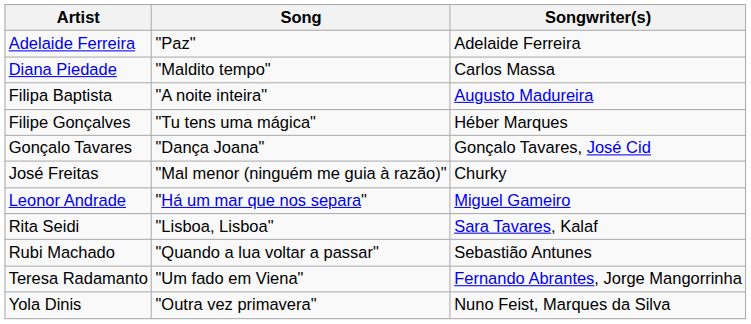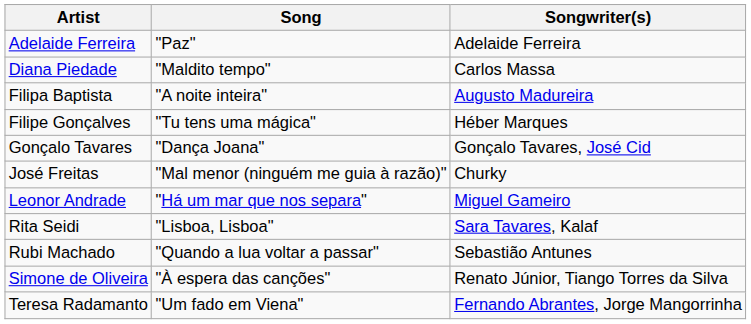+ row: Simone de Oliveira | "À espera das canções" | Renato Júnior, Tiango Torres da Silva
- row: Yola Dinis | "Outra vez primavera" | Nuno Feist, Marques da Silva
